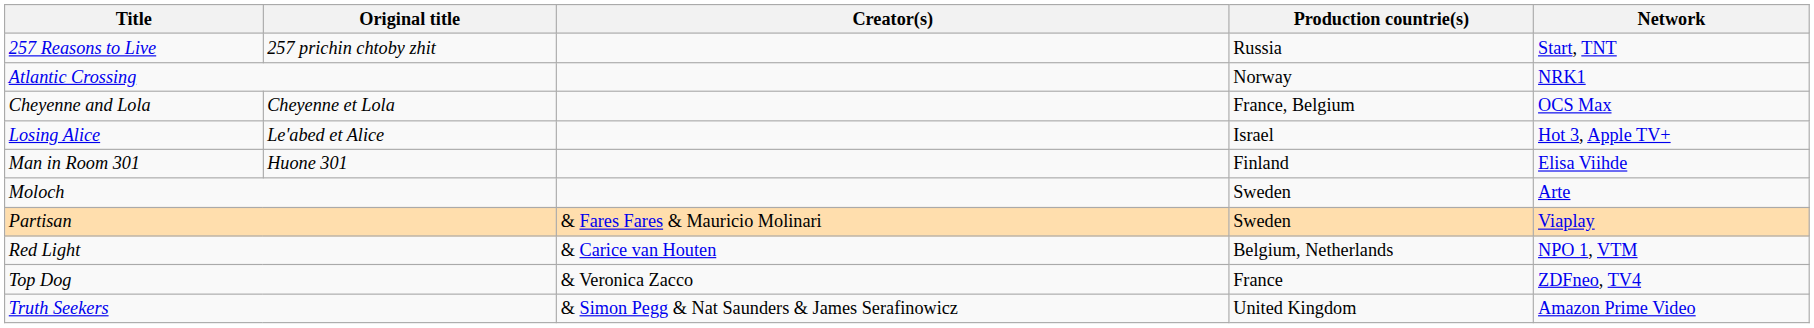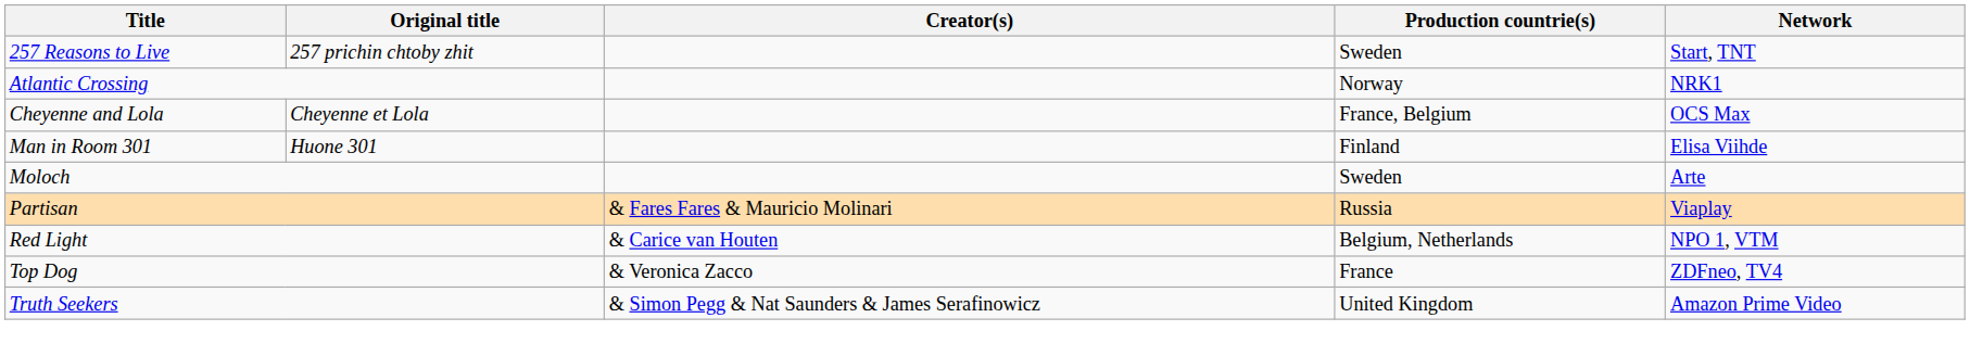257 Reasons to Live | Production countrie(s): Russia -> Sweden
- row: Losing Alice | Le'abed et Alice | Israel | Hot 3, Apple TV+
Partisan | Production countrie(s): Sweden -> Russia
